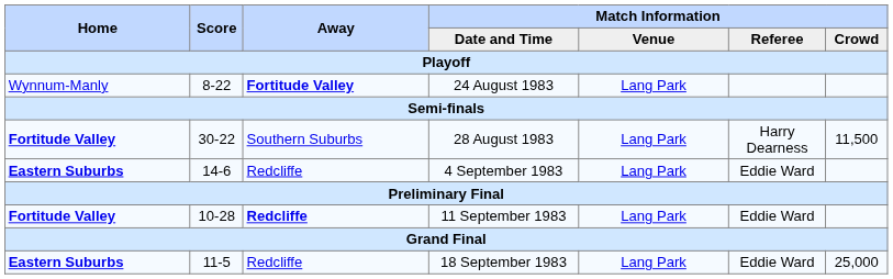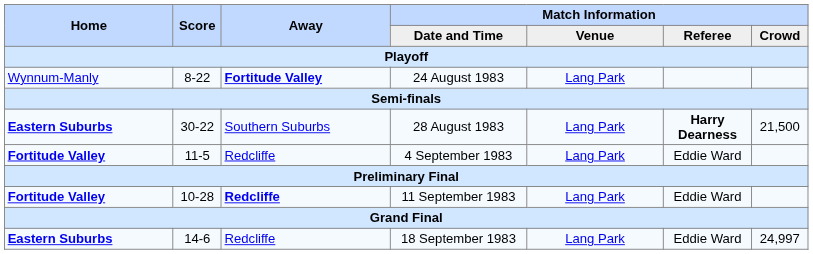28 August 1983 | Home: Fortitude Valley -> Eastern Suburbs
28 August 1983 | Match Information / Referee: normal -> bold
28 August 1983 | Match Information / Crowd: 11,500 -> 21,500
4 September 1983 | Home: Eastern Suburbs -> Fortitude Valley
4 September 1983 | Score: 14-6 -> 11-5
18 September 1983 | Score: 11-5 -> 14-6
18 September 1983 | Match Information / Crowd: 25,000 -> 24,997
